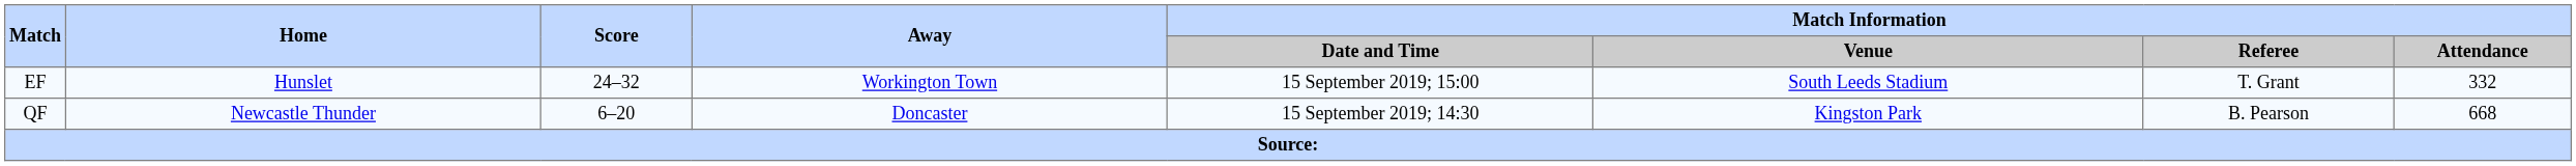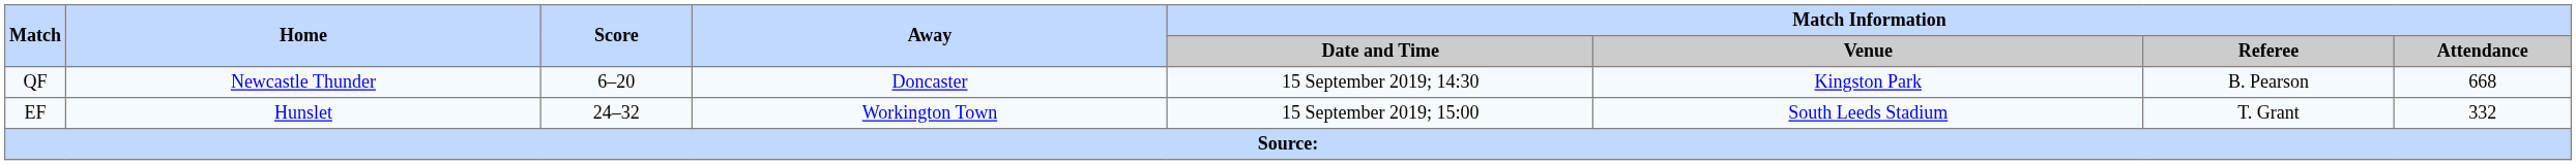rows swapped: EF <-> QF
